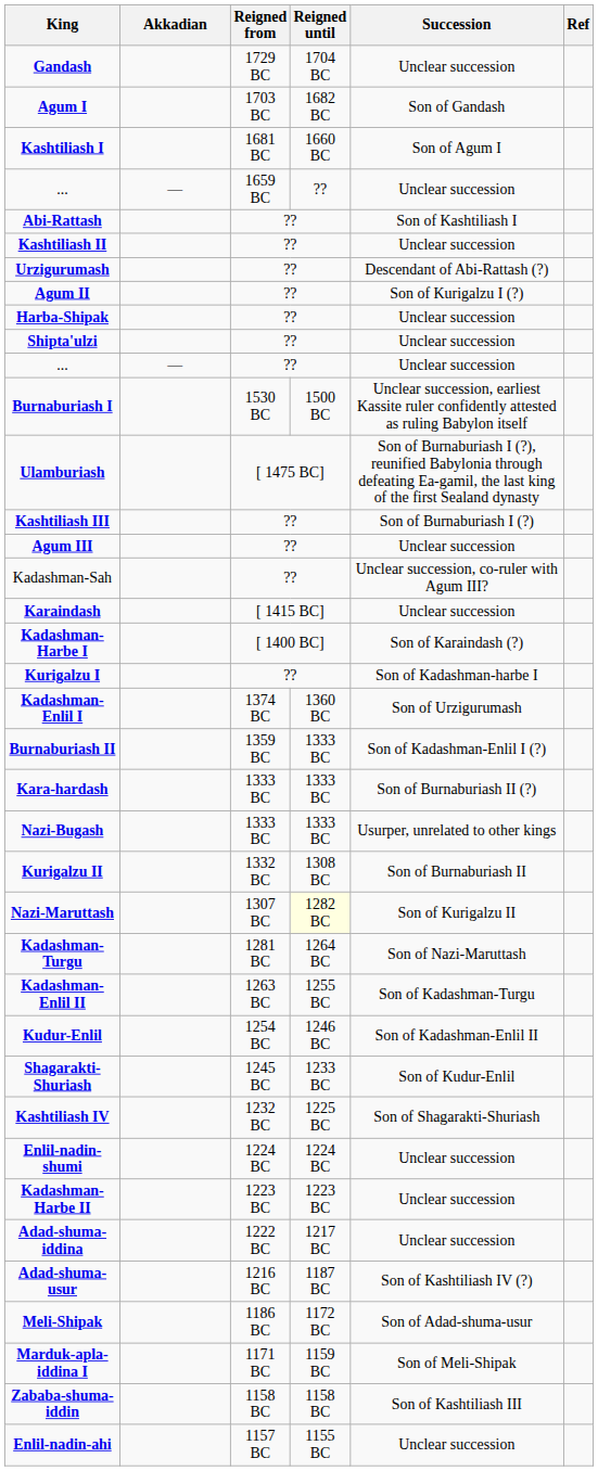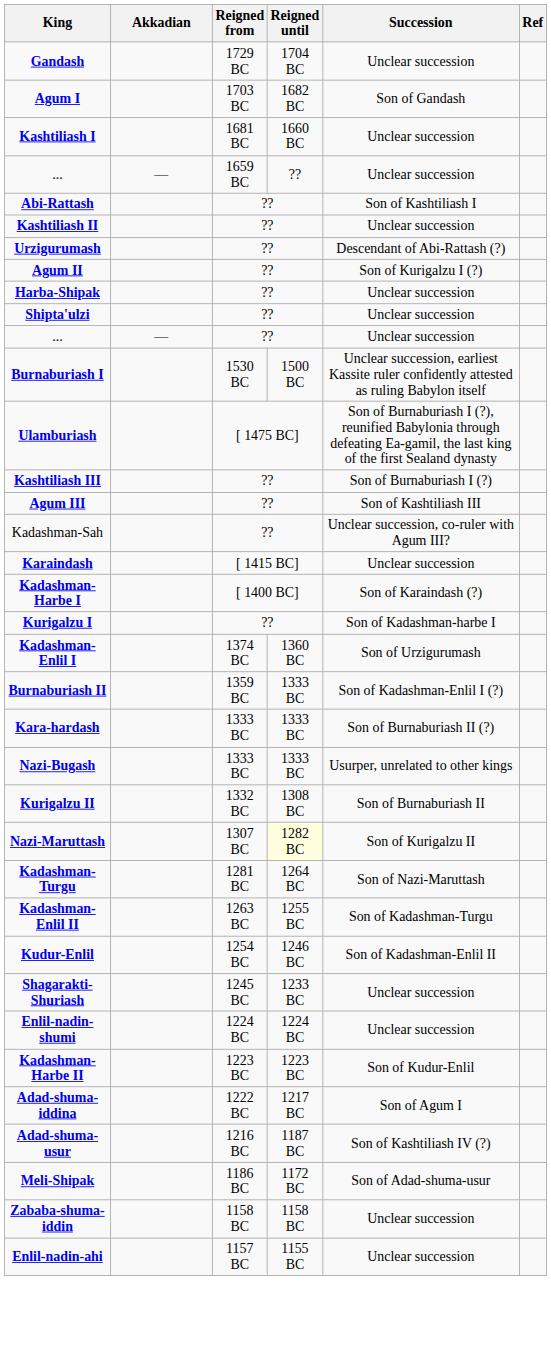Kashtiliash I | Succession: Son of Agum I -> Unclear succession
Agum III | Succession: Unclear succession -> Son of Kashtiliash III
Shagarakti-Shuriash | Succession: Son of Kudur-Enlil -> Unclear succession
- row: Kashtiliash IV | 1232 BC | 1225 BC | Son of Shagarakti-Shuriash
Kadashman-Harbe II | Succession: Unclear succession -> Son of Kudur-Enlil
Adad-shuma-iddina | Succession: Unclear succession -> Son of Agum I
- row: Marduk-apla-iddina I | 1171 BC | 1159 BC | Son of Meli-Shipak
Zababa-shuma-iddin | Succession: Son of Kashtiliash III -> Unclear succession
